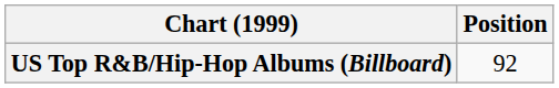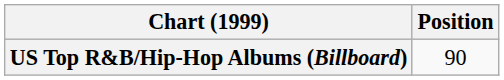US Top R&B/Hip-Hop Albums (Billboard) | Position: 92 -> 90
